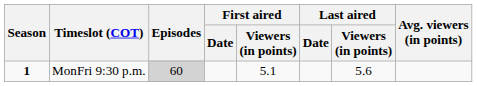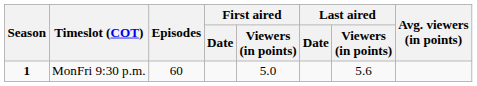MonFri 9:30 p.m. | Episodes: lightgrey background -> no background
MonFri 9:30 p.m. | First aired / Viewers (in points): 5.1 -> 5.0
